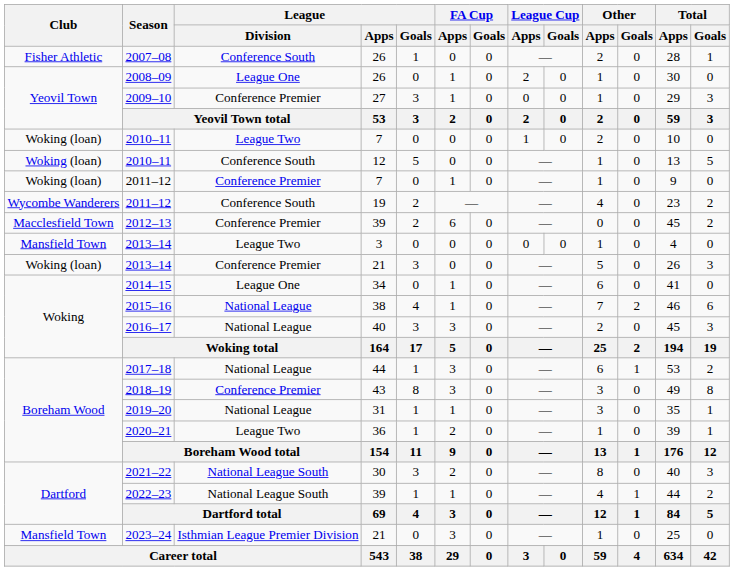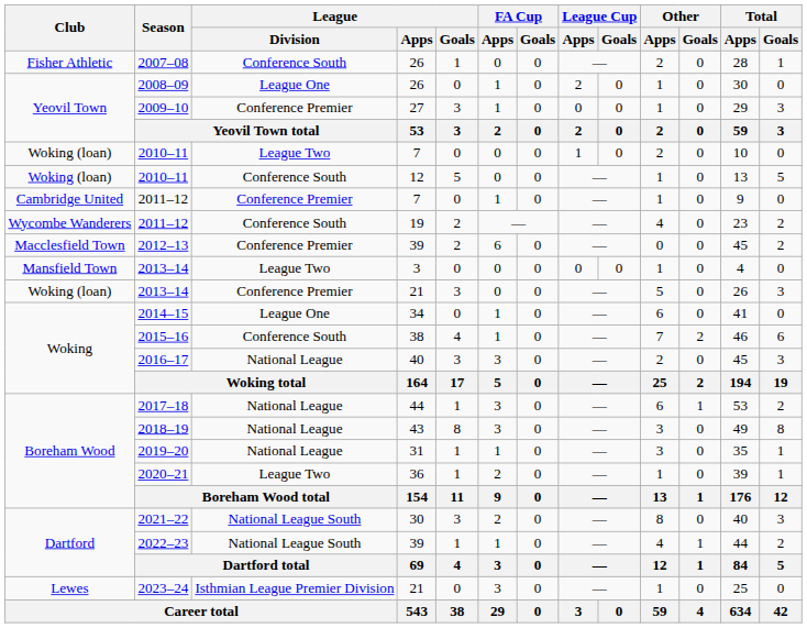2011–12 / 7 | Club: Woking (loan) -> Cambridge United
2015–16 | League / Division: National League -> Conference South
2018–19 | League / Division: Conference Premier -> National League
2023–24 | Club: Mansfield Town -> Lewes
